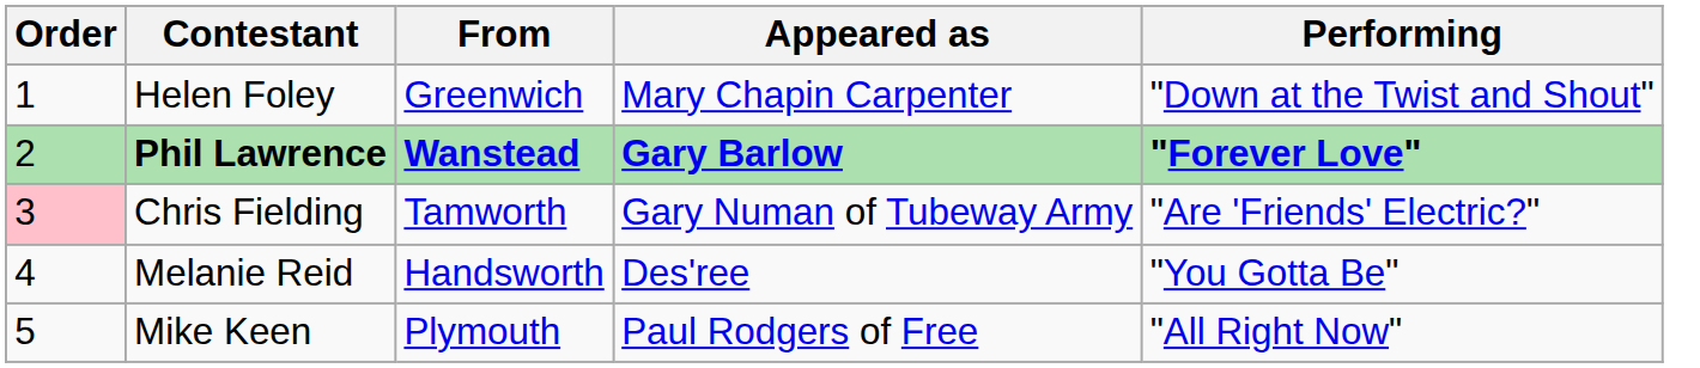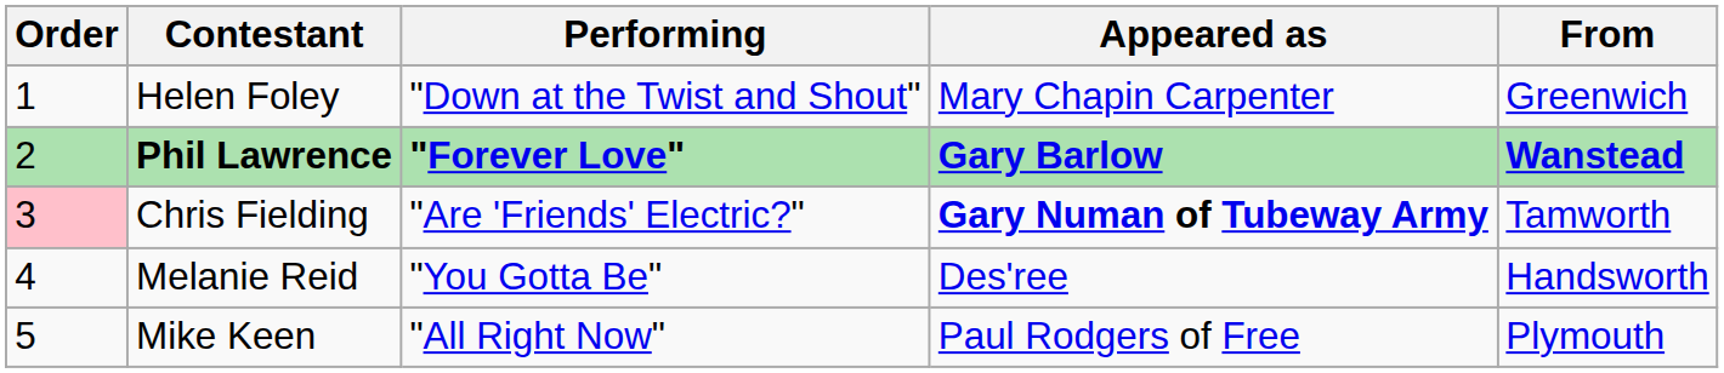columns swapped: From <-> Performing
Chris Fielding | Appeared as: normal -> bold
